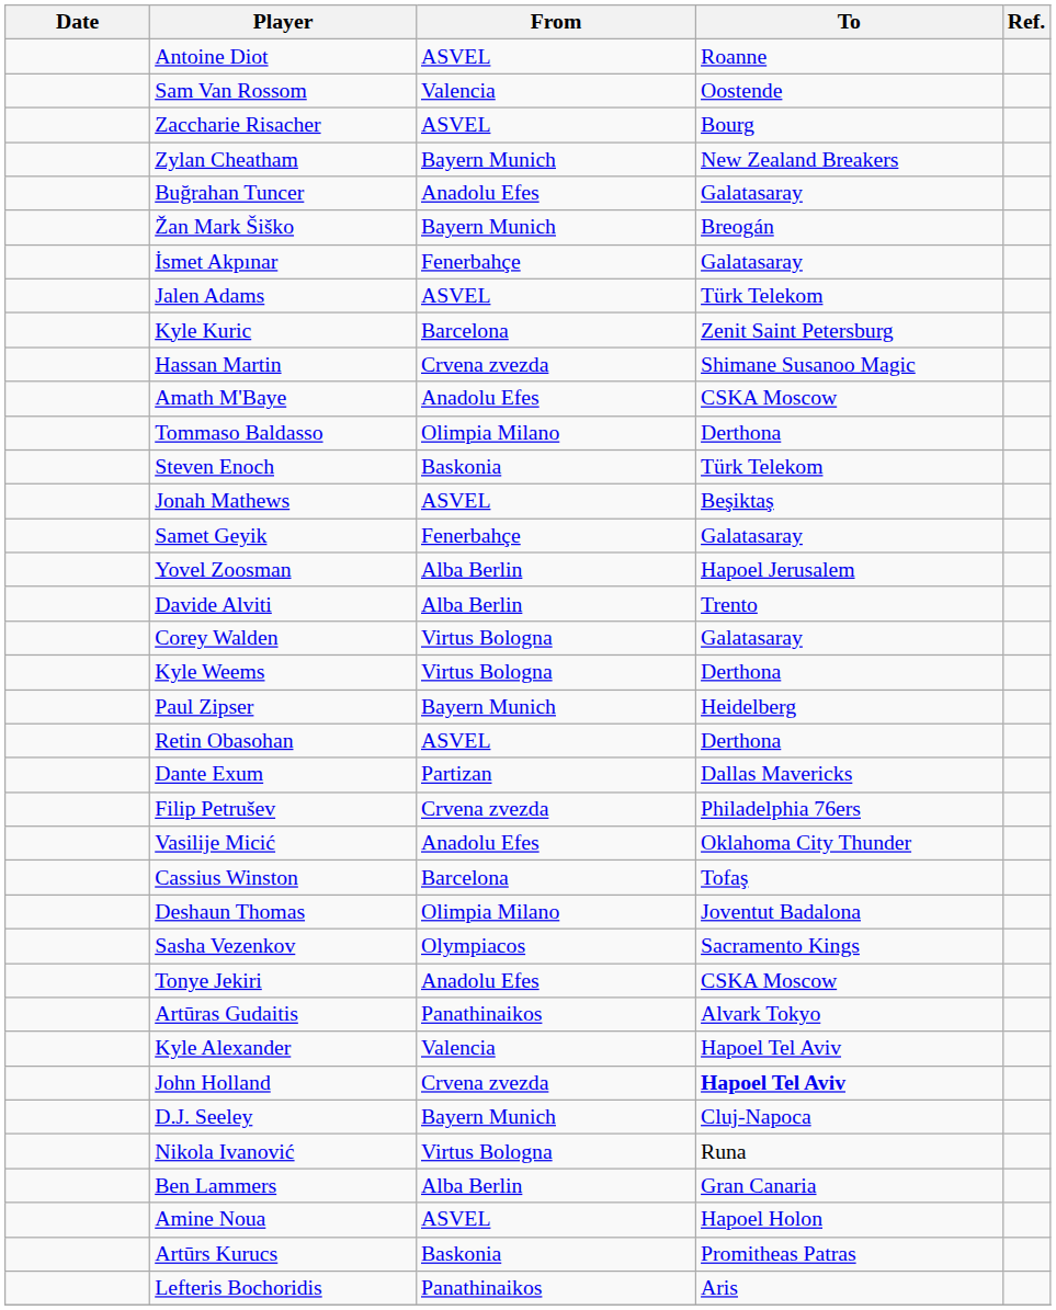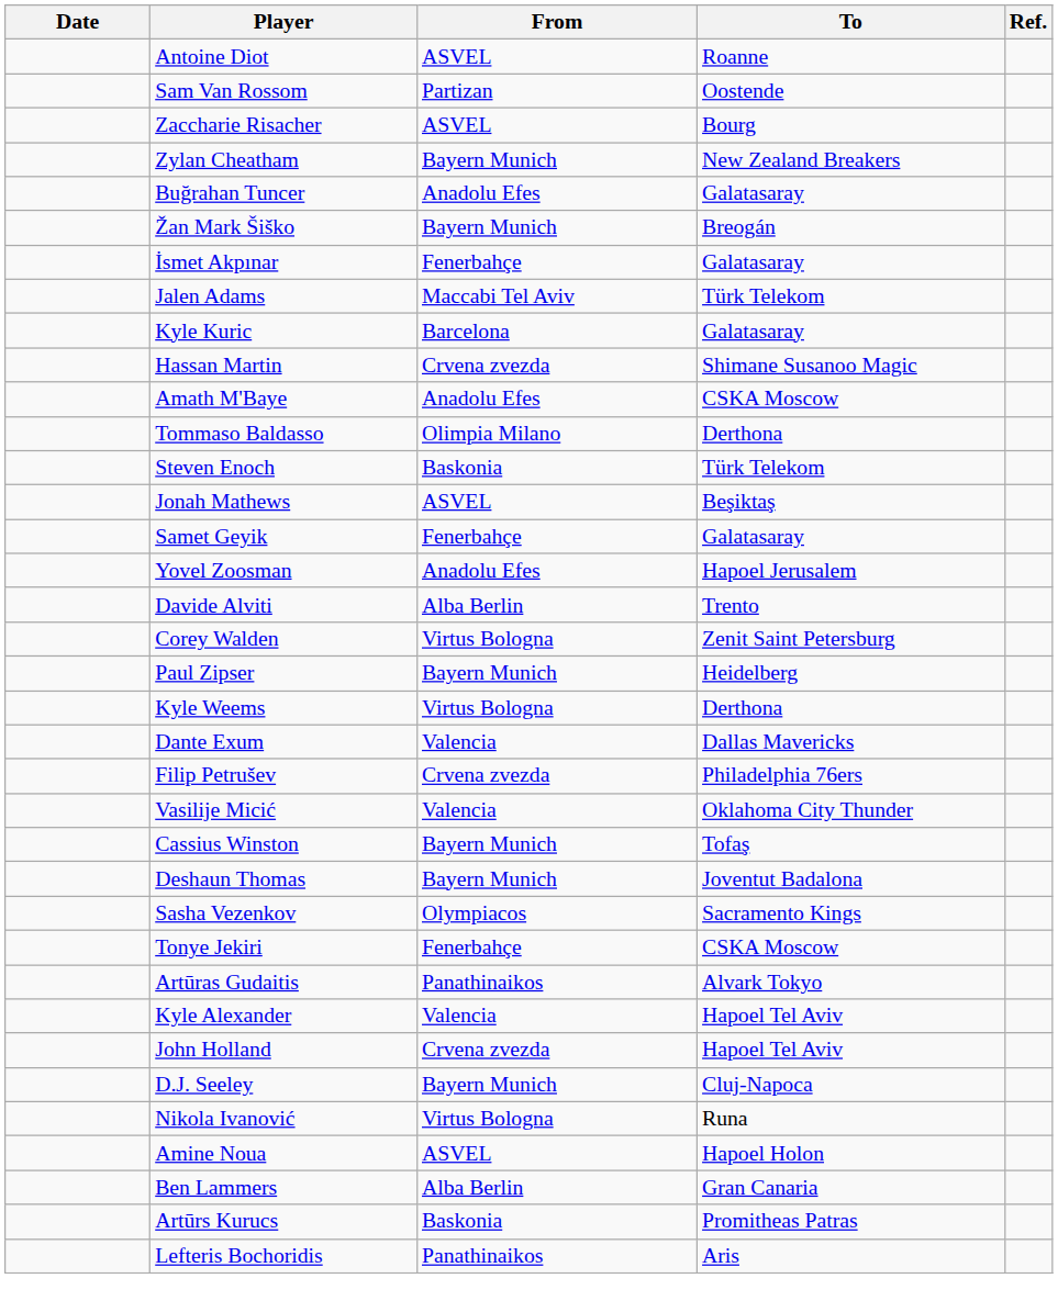Sam Van Rossom | From: Valencia -> Partizan
Jalen Adams | From: ASVEL -> Maccabi Tel Aviv
Kyle Kuric | To: Zenit Saint Petersburg -> Galatasaray
Yovel Zoosman | From: Alba Berlin -> Anadolu Efes
Corey Walden | To: Galatasaray -> Zenit Saint Petersburg
rows swapped: Kyle Weems <-> Paul Zipser
- row: Retin Obasohan | ASVEL | Derthona
Dante Exum | From: Partizan -> Valencia
Vasilije Micić | From: Anadolu Efes -> Valencia
Cassius Winston | From: Barcelona -> Bayern Munich
Deshaun Thomas | From: Olimpia Milano -> Bayern Munich
Tonye Jekiri | From: Anadolu Efes -> Fenerbahçe
John Holland | To: bold -> normal
rows swapped: Ben Lammers <-> Amine Noua
